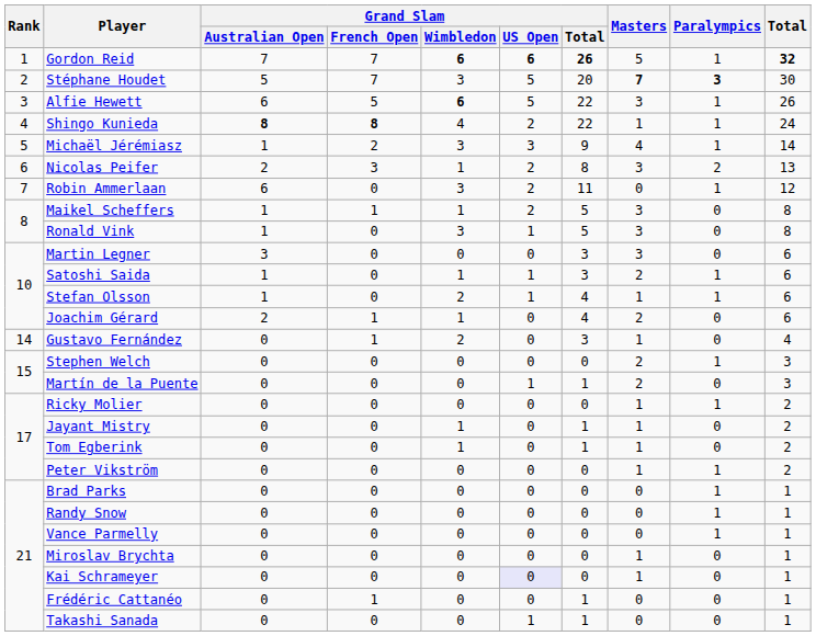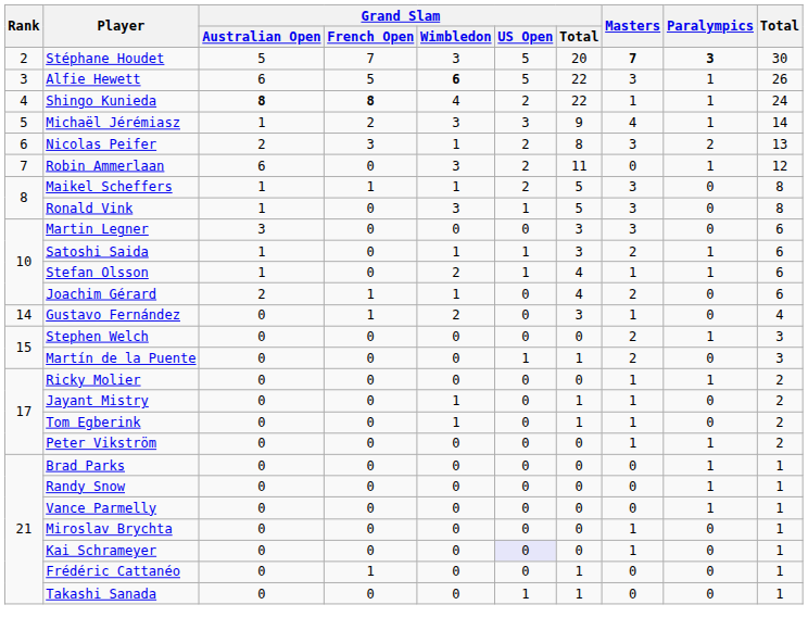- row: 1 | Gordon Reid | 7 | 7 | 6 | 6 | 26 | 5 | 1 | 32
